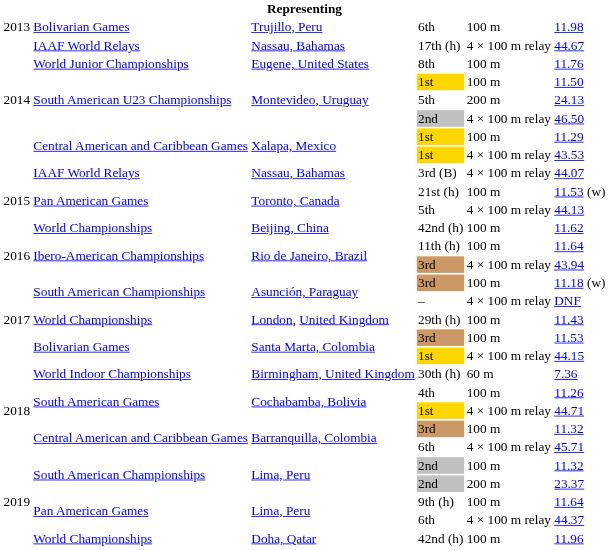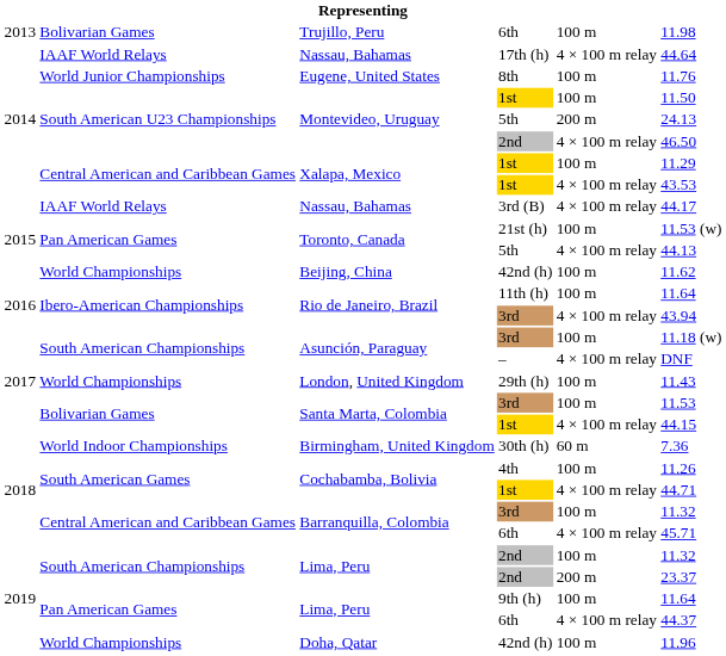Nassau, Bahamas / 17th (h) | column 6: 44.67 -> 44.64
Nassau, Bahamas / 3rd (B) | column 6: 44.07 -> 44.17
